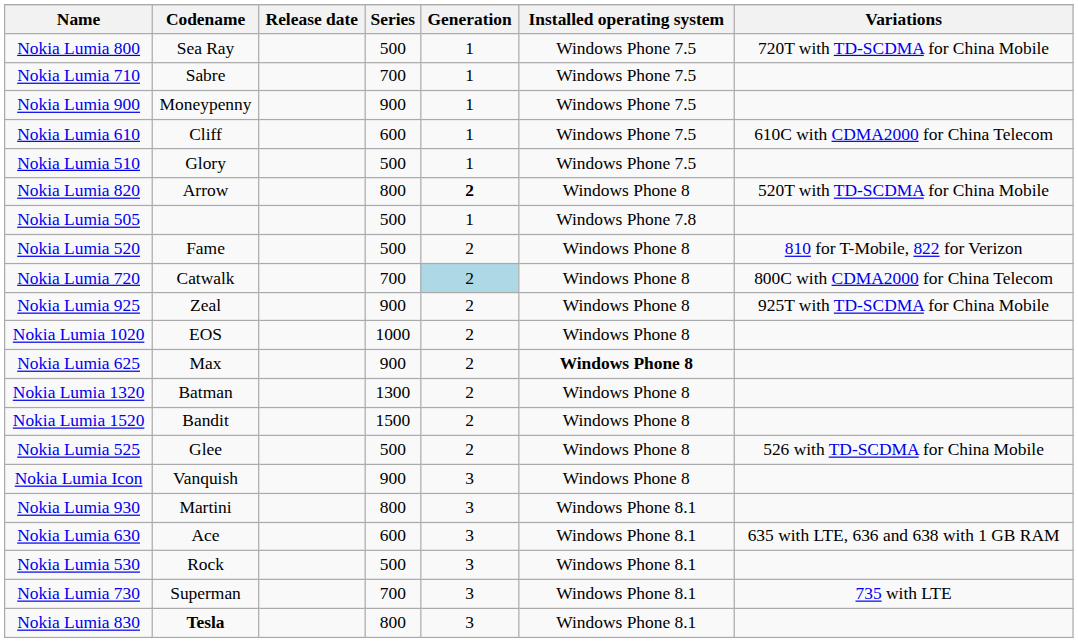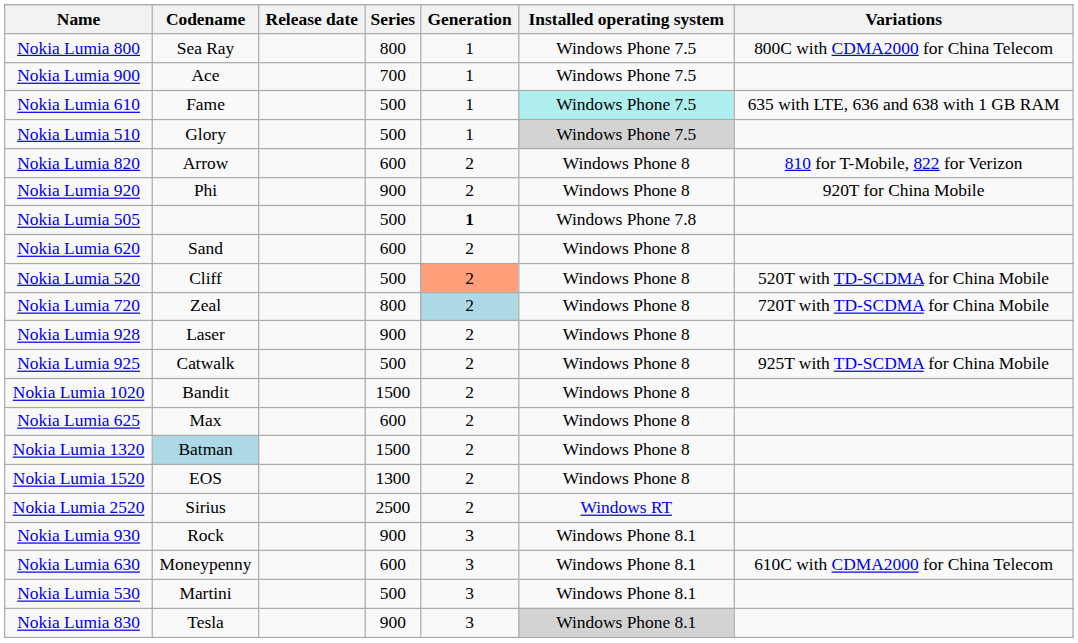Nokia Lumia 800 | Series: 500 -> 800
Nokia Lumia 800 | Variations: 720T with TD-SCDMA for China Mobile -> 800C with CDMA2000 for China Telecom
- row: Nokia Lumia 710 | Sabre | 700 | 1 | Windows Phone 7.5
Nokia Lumia 900 | Codename: Moneypenny -> Ace
Nokia Lumia 900 | Series: 900 -> 700
Nokia Lumia 610 | Codename: Cliff -> Fame
Nokia Lumia 610 | Series: 600 -> 500
Nokia Lumia 610 | Installed operating system: no background -> paleturquoise background
Nokia Lumia 610 | Variations: 610C with CDMA2000 for China Telecom -> 635 with LTE, 636 and 638 with 1 GB RAM
Nokia Lumia 510 | Installed operating system: no background -> lightgrey background
Nokia Lumia 820 | Series: 800 -> 600
Nokia Lumia 820 | Generation: bold -> normal
Nokia Lumia 820 | Variations: 520T with TD-SCDMA for China Mobile -> 810 for T-Mobile, 822 for Verizon
+ row: Nokia Lumia 920 | Phi | 900 | 2 | Windows Phone 8 | 920T for China Mobile
Nokia Lumia 505 | Generation: normal -> bold
+ row: Nokia Lumia 620 | Sand | 600 | 2 | Windows Phone 8
Nokia Lumia 520 | Codename: Fame -> Cliff
Nokia Lumia 520 | Generation: no background -> lightsalmon background
Nokia Lumia 520 | Variations: 810 for T-Mobile, 822 for Verizon -> 520T with TD-SCDMA for China Mobile
Nokia Lumia 720 | Codename: Catwalk -> Zeal
Nokia Lumia 720 | Series: 700 -> 800
Nokia Lumia 720 | Variations: 800C with CDMA2000 for China Telecom -> 720T with TD-SCDMA for China Mobile
+ row: Nokia Lumia 928 | Laser | 900 | 2 | Windows Phone 8
Nokia Lumia 925 | Codename: Zeal -> Catwalk
Nokia Lumia 925 | Series: 900 -> 500
Nokia Lumia 1020 | Codename: EOS -> Bandit
Nokia Lumia 1020 | Series: 1000 -> 1500
Nokia Lumia 625 | Series: 900 -> 600
Nokia Lumia 625 | Installed operating system: bold -> normal
Nokia Lumia 1320 | Codename: no background -> lightblue background
Nokia Lumia 1320 | Series: 1300 -> 1500
Nokia Lumia 1520 | Codename: Bandit -> EOS
Nokia Lumia 1520 | Series: 1500 -> 1300
+ row: Nokia Lumia 2520 | Sirius | 2500 | 2 | Windows RT
- row: Nokia Lumia 525 | Glee | 500 | 2 | Windows Phone 8 | 526 with TD-SCDMA for China Mobile
- row: Nokia Lumia Icon | Vanquish | 900 | 3 | Windows Phone 8
Nokia Lumia 930 | Codename: Martini -> Rock
Nokia Lumia 930 | Series: 800 -> 900
Nokia Lumia 630 | Codename: Ace -> Moneypenny
Nokia Lumia 630 | Variations: 635 with LTE, 636 and 638 with 1 GB RAM -> 610C with CDMA2000 for China Telecom
Nokia Lumia 530 | Codename: Rock -> Martini
- row: Nokia Lumia 730 | Superman | 700 | 3 | Windows Phone 8.1 | 735 with LTE
Nokia Lumia 830 | Codename: bold -> normal
Nokia Lumia 830 | Series: 800 -> 900
Nokia Lumia 830 | Installed operating system: no background -> lightgrey background
